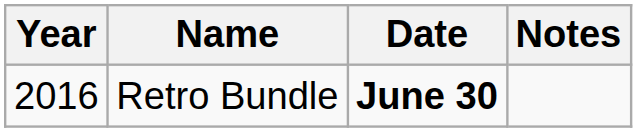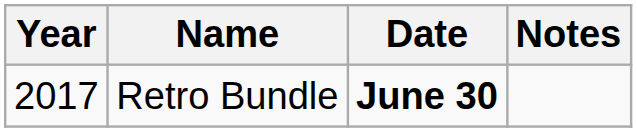Retro Bundle | Year: 2016 -> 2017
